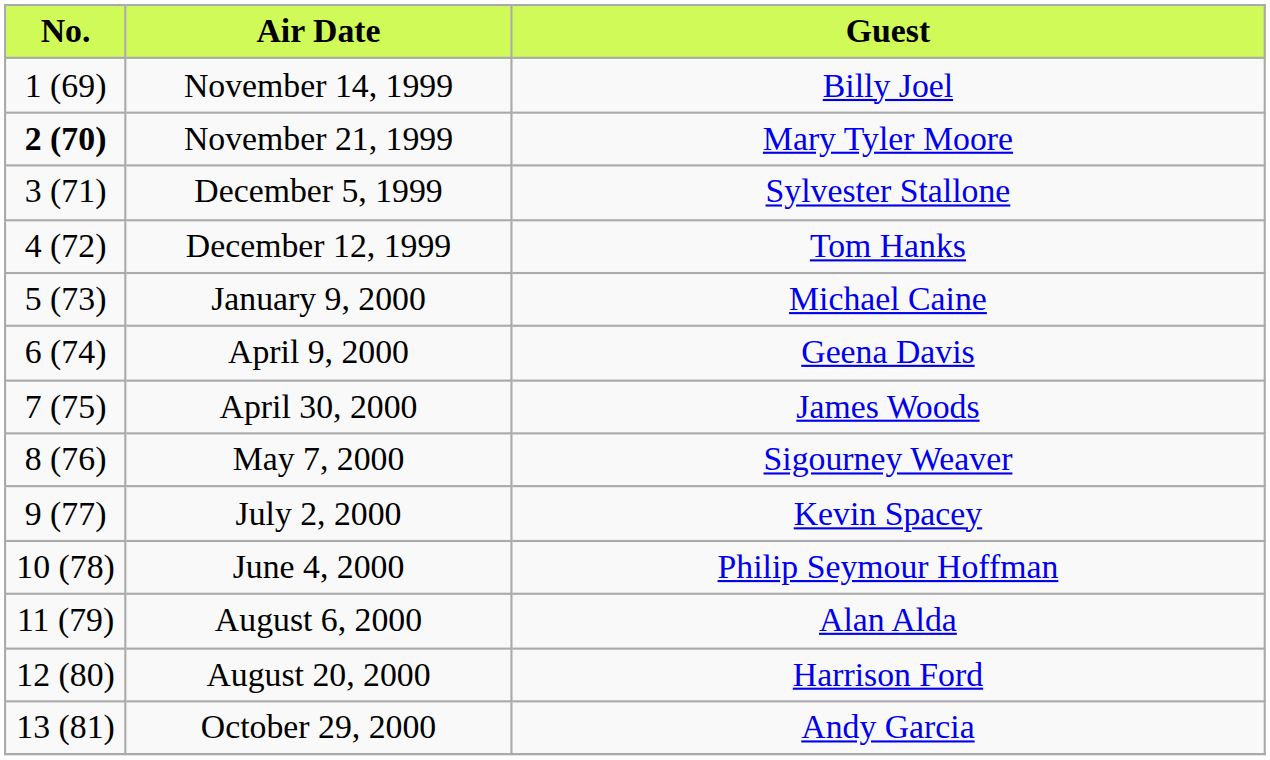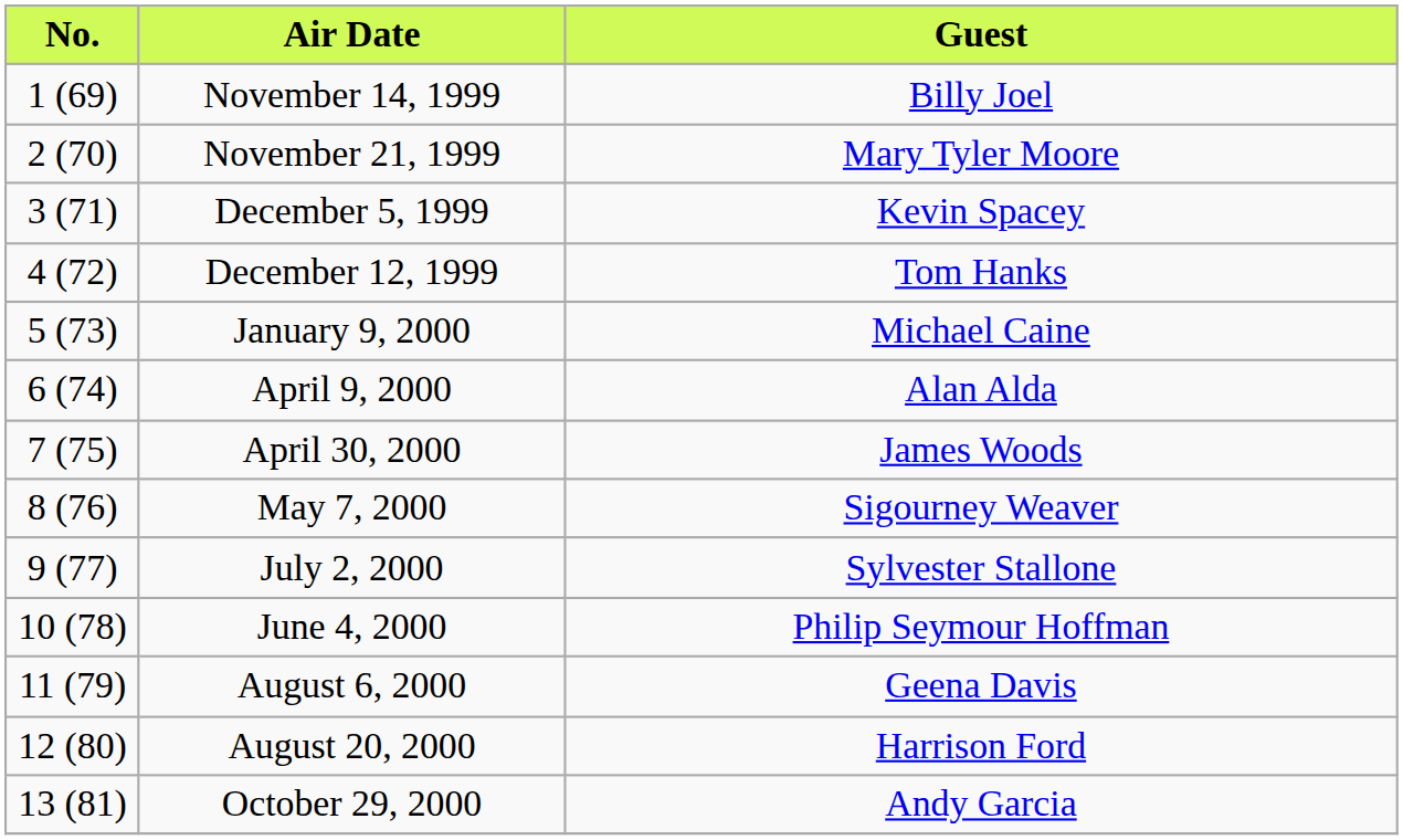November 21, 1999 | No.: bold -> normal
December 5, 1999 | Guest: Sylvester Stallone -> Kevin Spacey
April 9, 2000 | Guest: Geena Davis -> Alan Alda
July 2, 2000 | Guest: Kevin Spacey -> Sylvester Stallone
August 6, 2000 | Guest: Alan Alda -> Geena Davis
